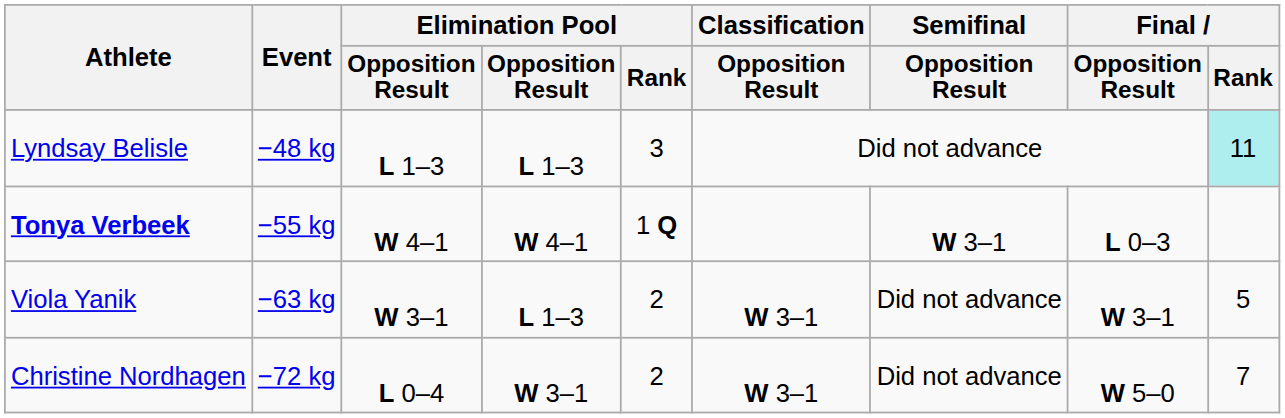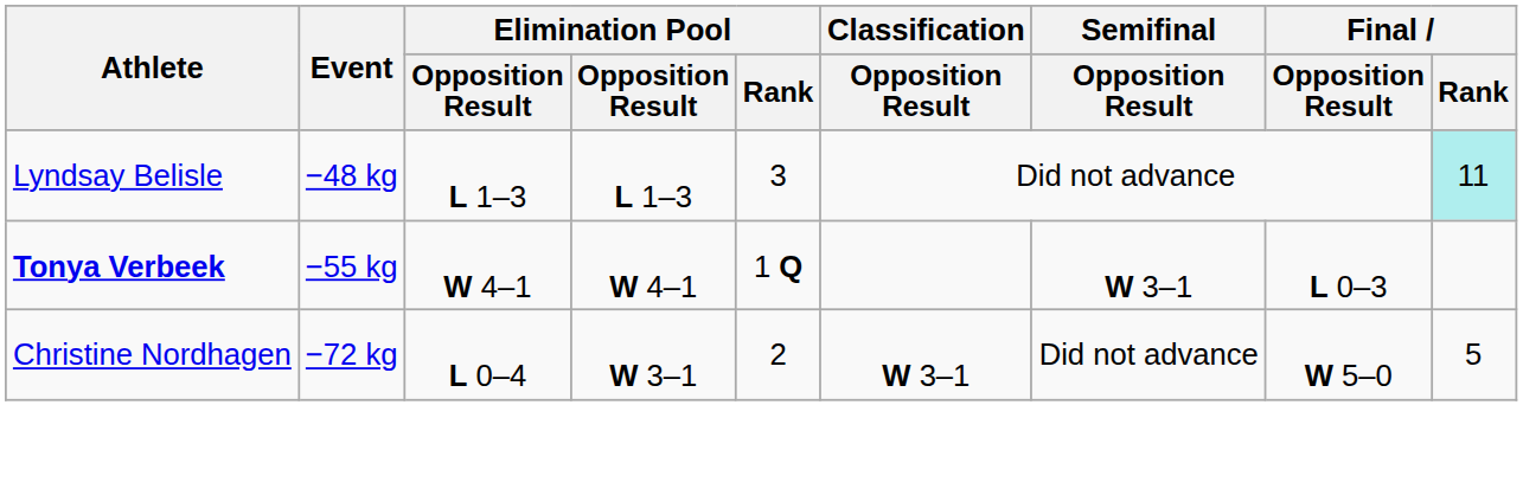- row: Viola Yanik | −63 kg | W 3–1 | L 1–3 | 2 | W 3–1 | Did not advance | W 3–1 | 5
Christine Nordhagen | Final / Rank: 7 -> 5
